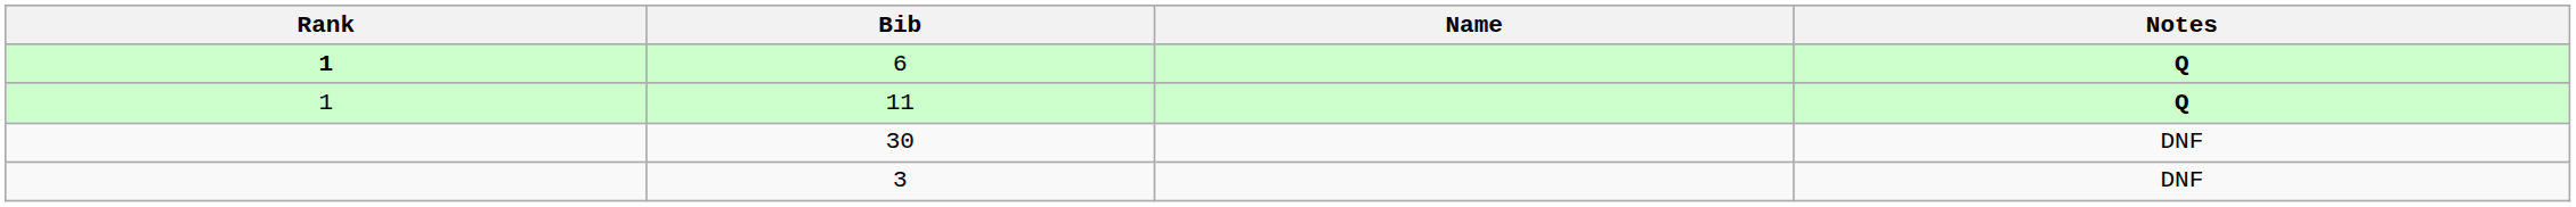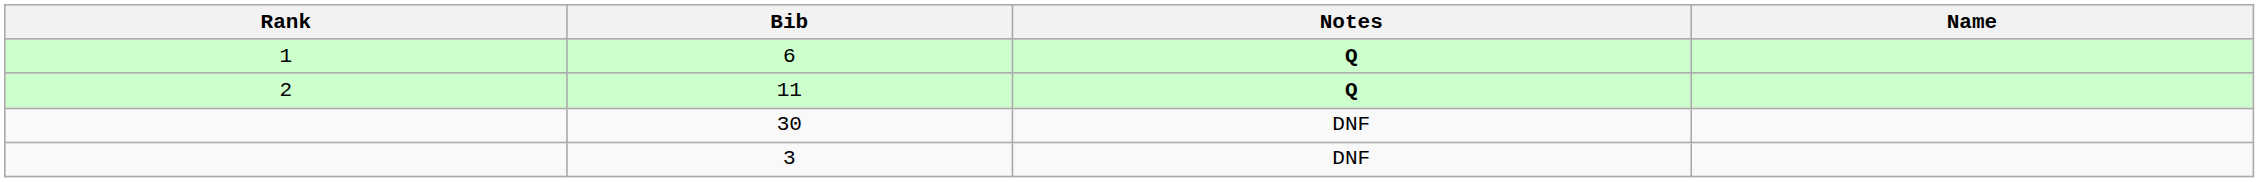columns swapped: Name <-> Notes
6 | Rank: bold -> normal
11 | Rank: 1 -> 2
